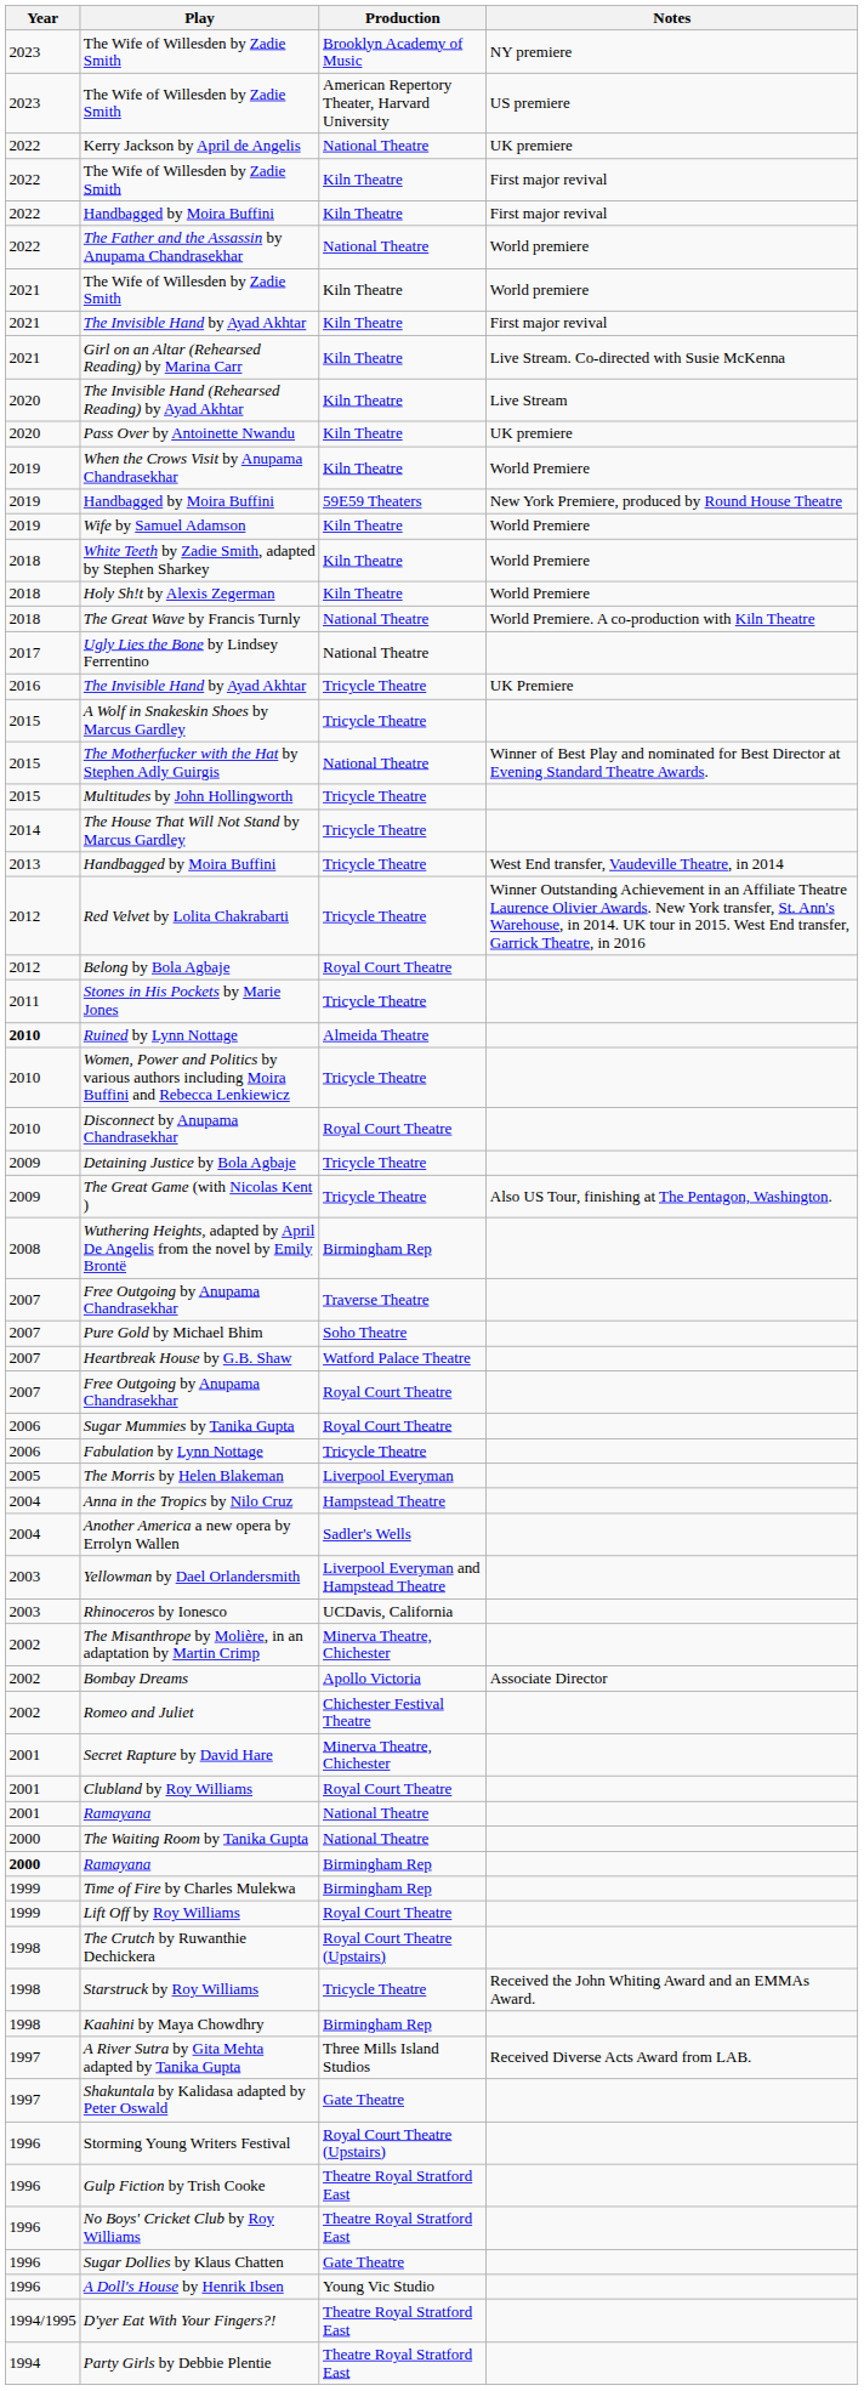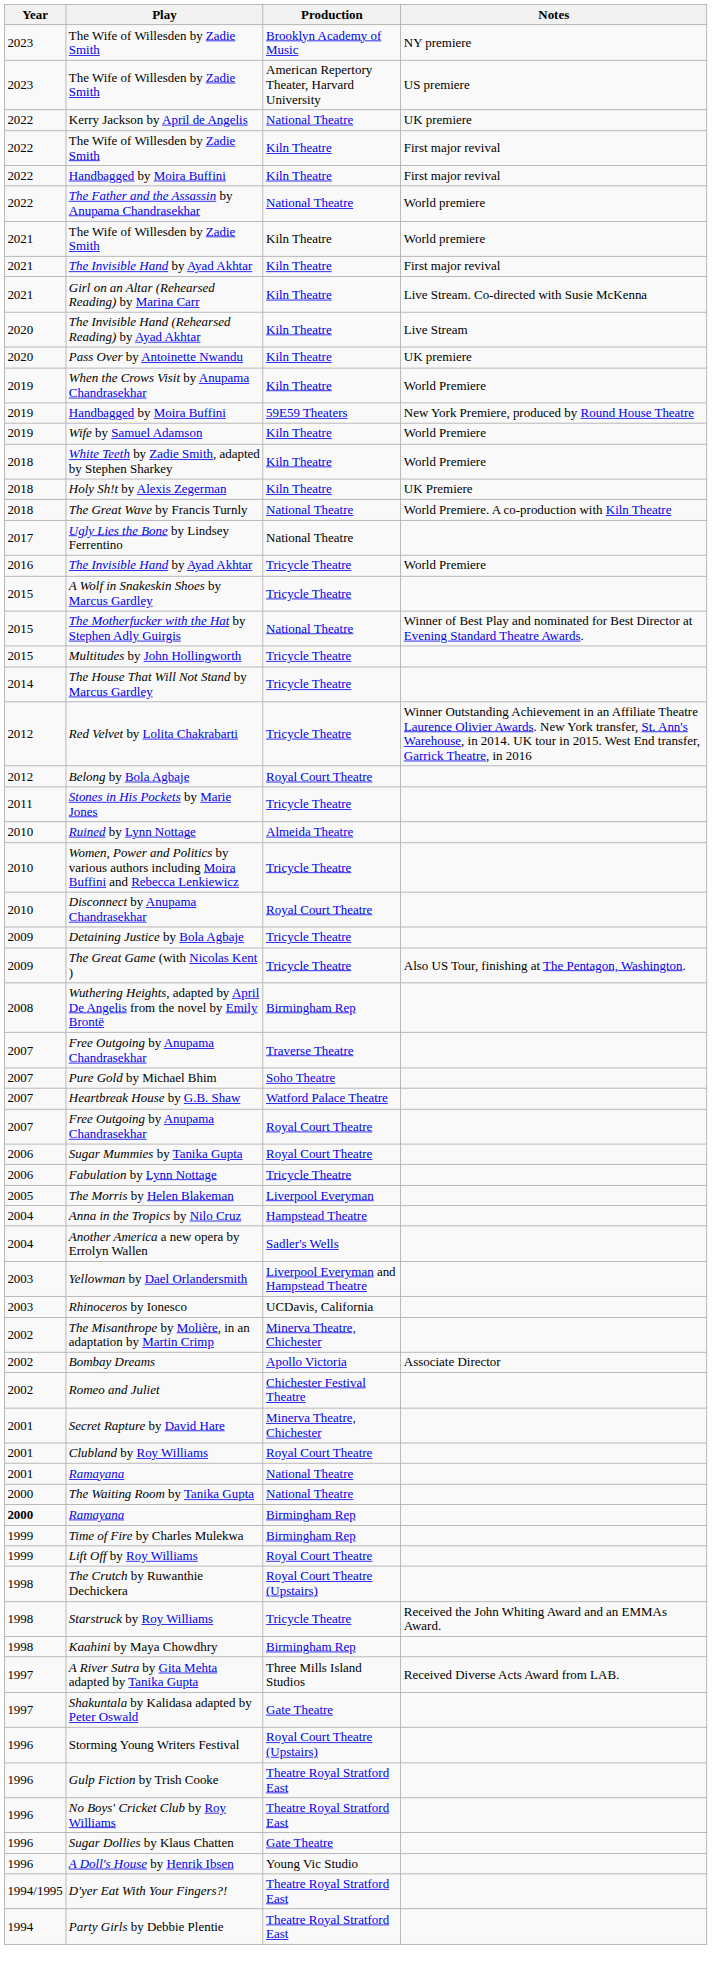Holy Sh!t by Alexis Zegerman | Notes: World Premiere -> UK Premiere
The Invisible Hand by Ayad Akhtar / Tricycle Theatre | Notes: UK Premiere -> World Premiere
- row: 2013 | Handbagged by Moira Buffini | Tricycle Theatre | West End transfer, Vaudeville Theatre, in 2014
Ruined by Lynn Nottage | Year: bold -> normal
